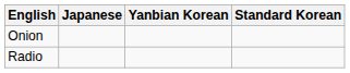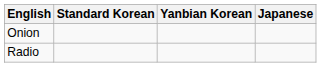columns swapped: Japanese <-> Standard Korean
